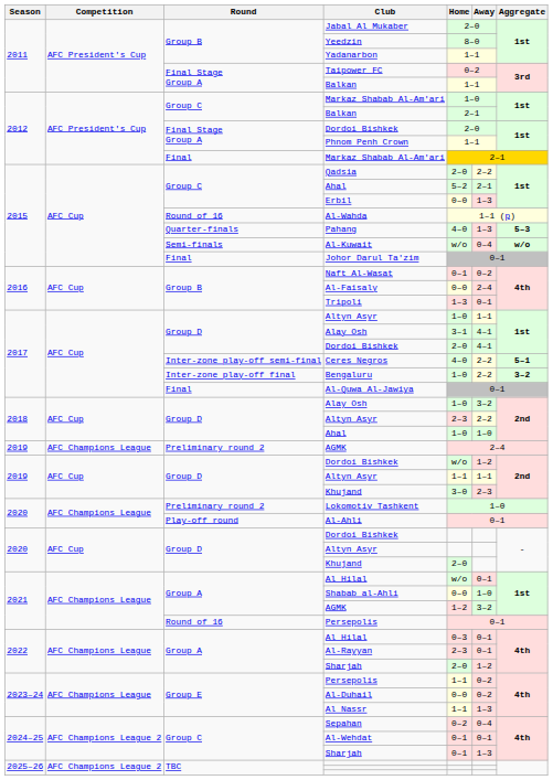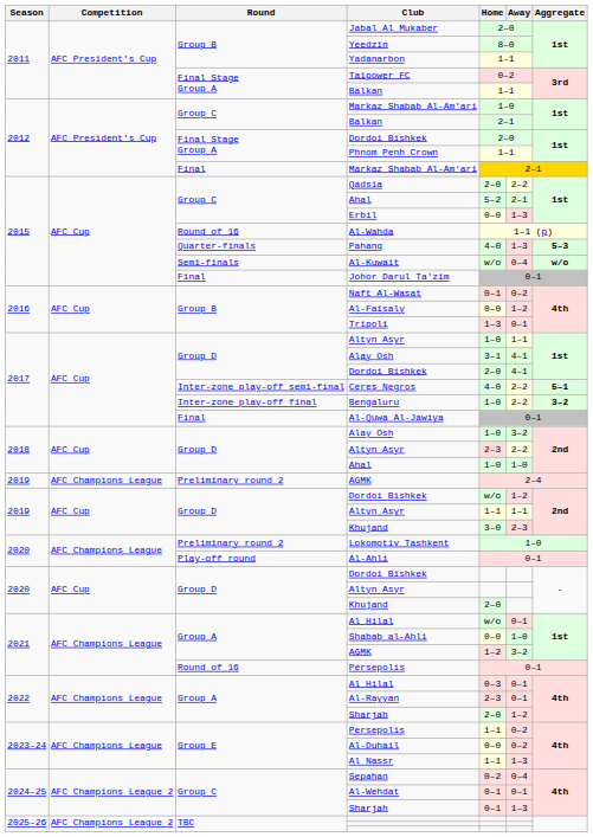Al-Faisaly | Away: 2–4 -> 1–2
